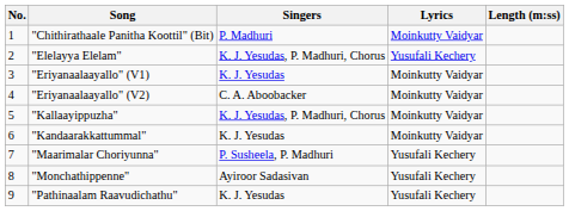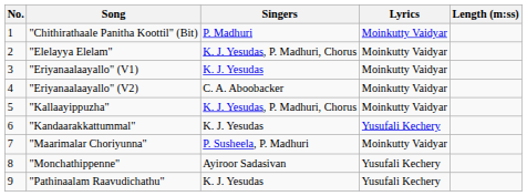"Elelayya Elelam" | Lyrics: Yusufali Kechery -> Moinkutty Vaidyar
"Kandaarakkattummal" | Lyrics: Moinkutty Vaidyar -> Yusufali Kechery
"Maarimalar Choriyunna" | Lyrics: Yusufali Kechery -> Moinkutty Vaidyar
